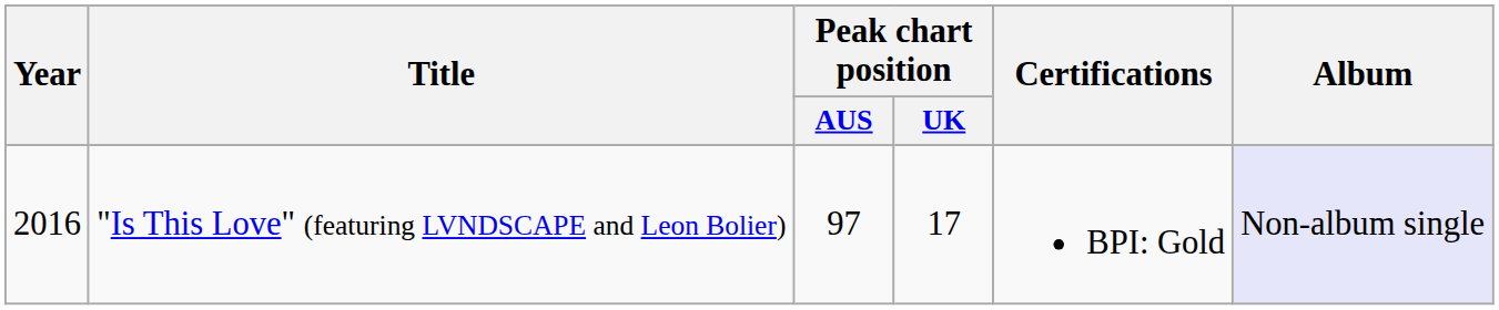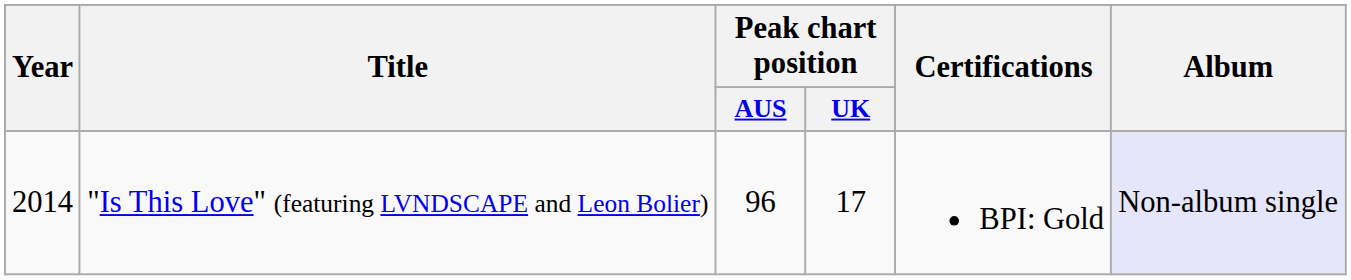"Is This Love" (featuring LVNDSCAPE and Leon Bolier) | Year: 2016 -> 2014
"Is This Love" (featuring LVNDSCAPE and Leon Bolier) | Peak chart position / AUS: 97 -> 96
